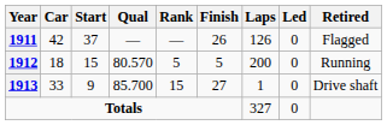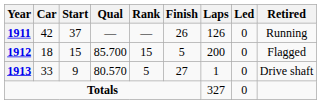1911 | Retired: Flagged -> Running
1912 | Qual: 80.570 -> 85.700
1912 | Rank: 5 -> 15
1912 | Retired: Running -> Flagged
1913 | Qual: 85.700 -> 80.570
1913 | Rank: 15 -> 5
